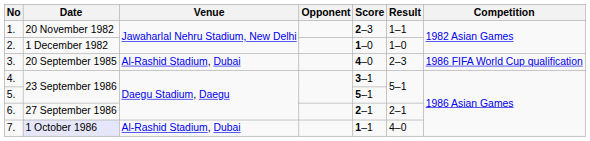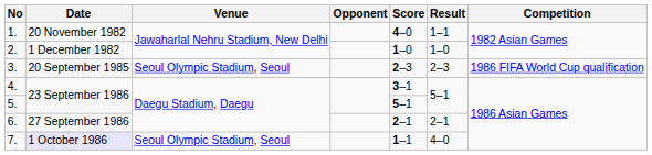1. | Score: 2–3 -> 4–0
3. | Venue: Al-Rashid Stadium, Dubai -> Seoul Olympic Stadium, Seoul
3. | Score: 4–0 -> 2–3
7. | Venue: Al-Rashid Stadium, Dubai -> Seoul Olympic Stadium, Seoul
